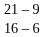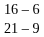rows swapped: 16 – 6 <-> 21 – 9
